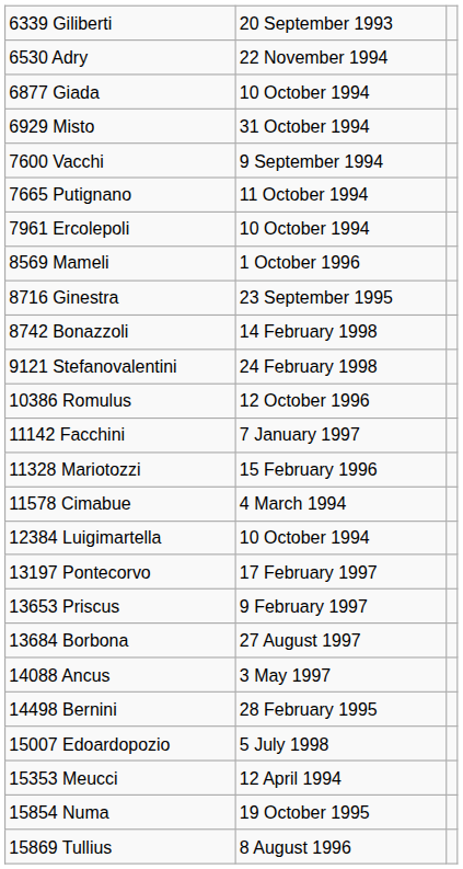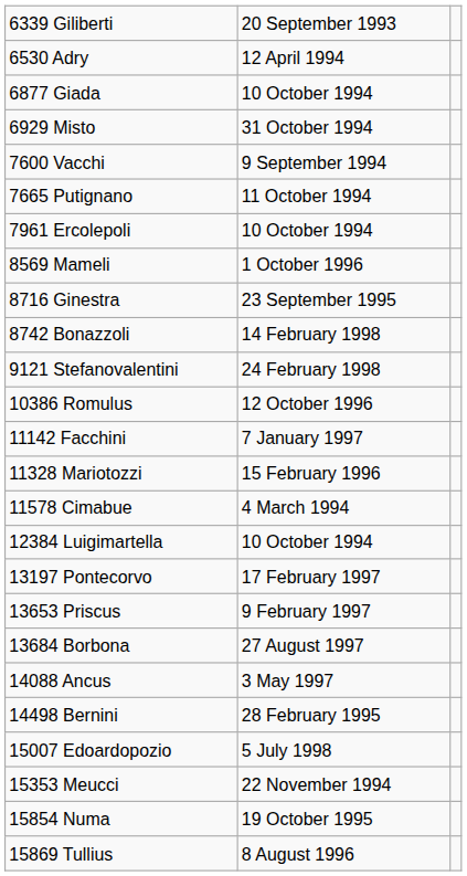6530 Adry | column 2: 22 November 1994 -> 12 April 1994
15353 Meucci | column 2: 12 April 1994 -> 22 November 1994
